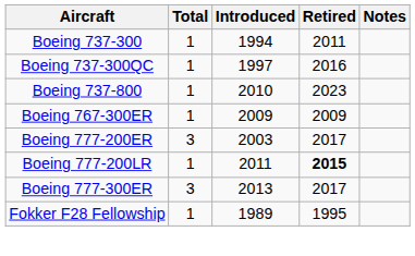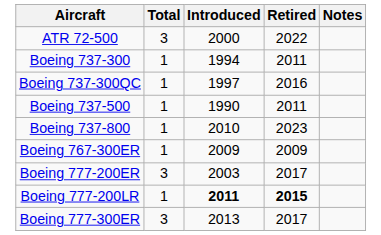+ row: ATR 72-500 | 3 | 2000 | 2022
+ row: Boeing 737-500 | 1 | 1990 | 2011
Boeing 777-200LR | Introduced: normal -> bold
- row: Fokker F28 Fellowship | 1 | 1989 | 1995
